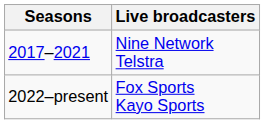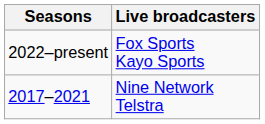rows swapped: 2017–2021 <-> 2022–present
